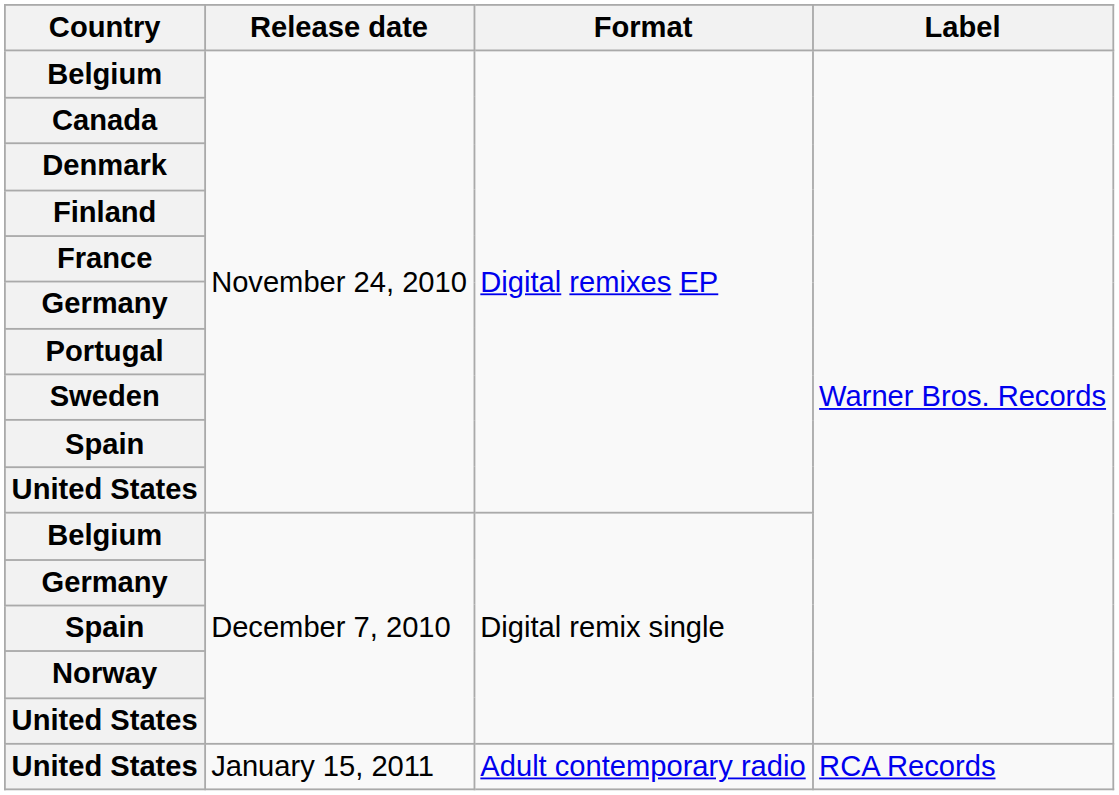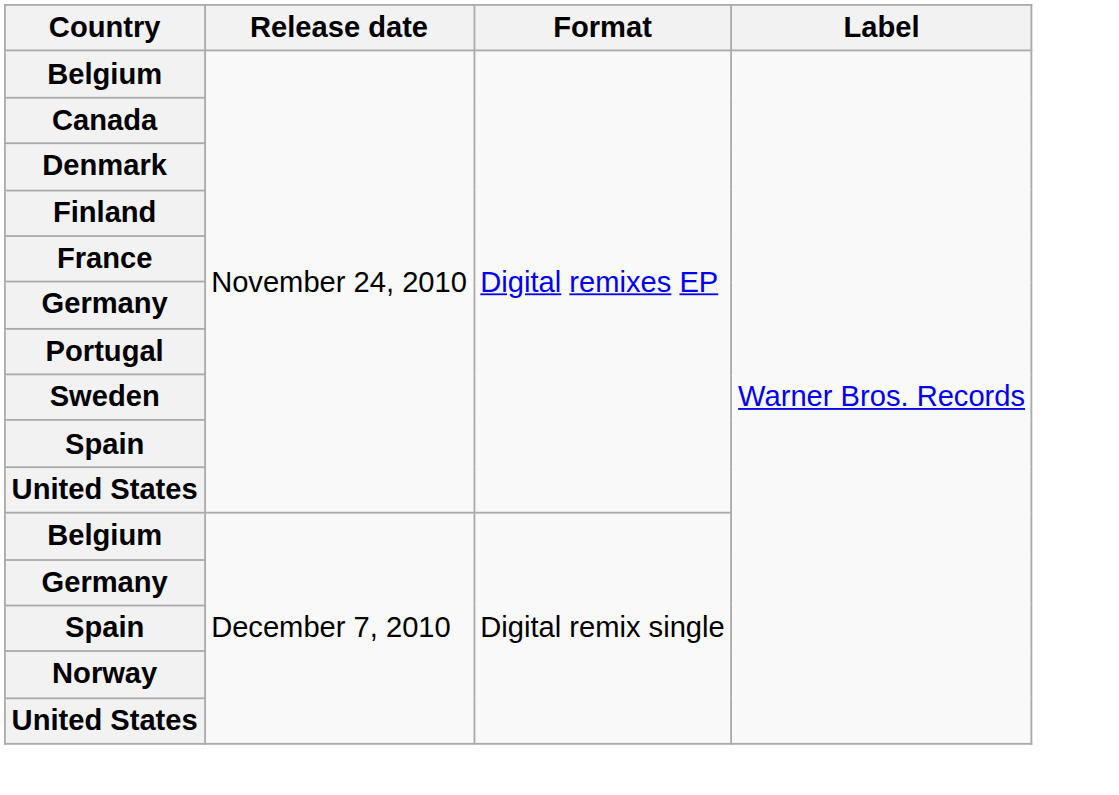- row: United States | January 15, 2011 | Adult contemporary radio | RCA Records
